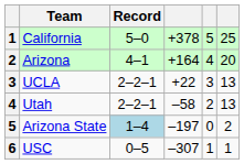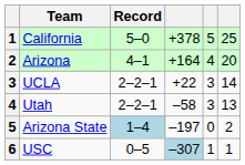UCLA | column 6: 13 -> 14
Utah | column 5: 2 -> 3
USC | column 4: no background -> lightblue background
